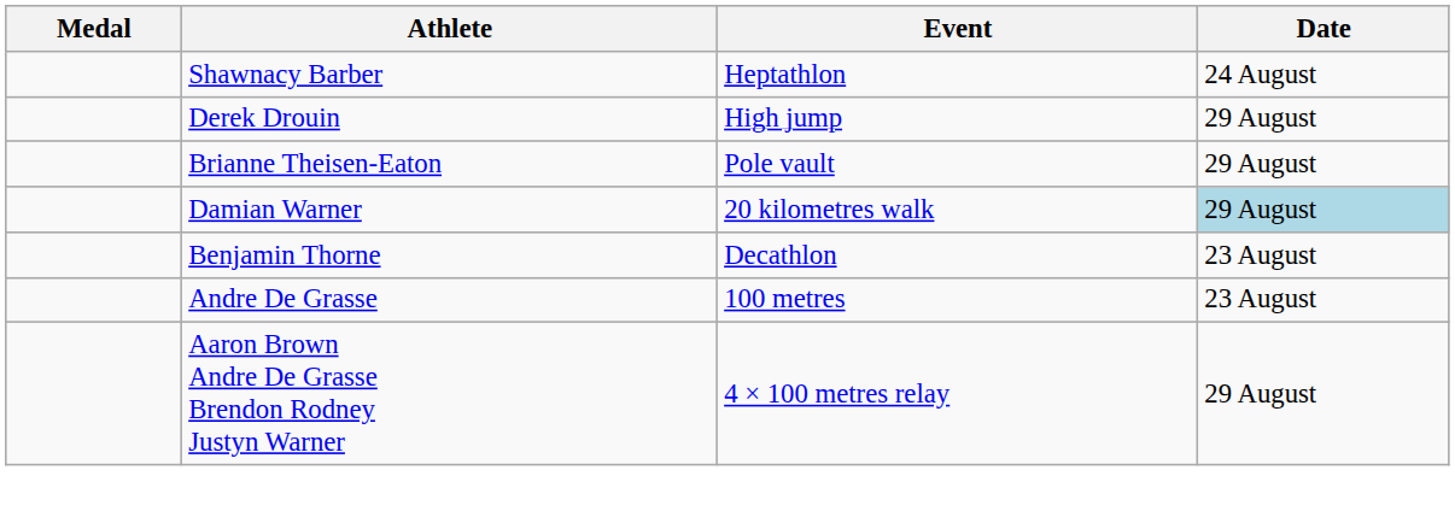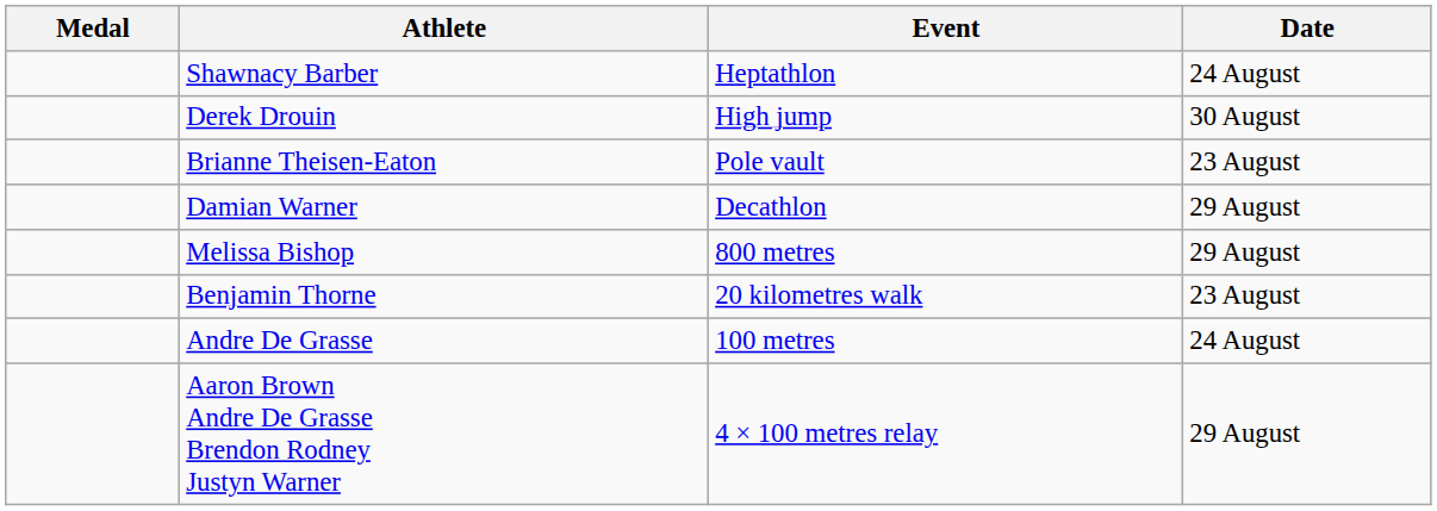Derek Drouin | Date: 29 August -> 30 August
Brianne Theisen-Eaton | Date: 29 August -> 23 August
Damian Warner | Event: 20 kilometres walk -> Decathlon
Damian Warner | Date: lightblue background -> no background
+ row: Melissa Bishop | 800 metres | 29 August
Benjamin Thorne | Event: Decathlon -> 20 kilometres walk
Andre De Grasse | Date: 23 August -> 24 August
